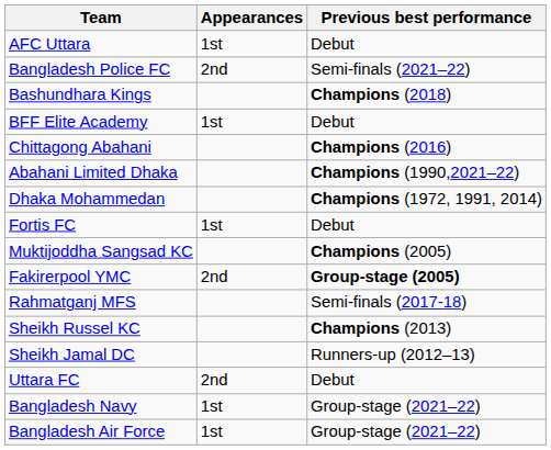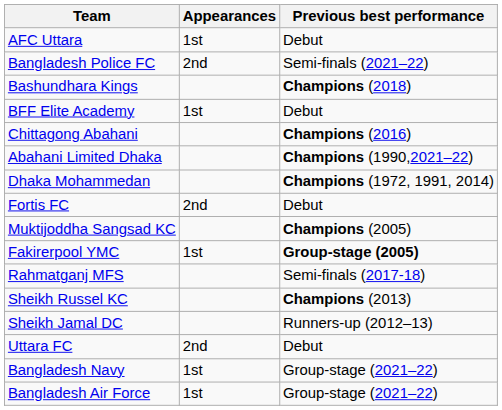Fortis FC | Appearances: 1st -> 2nd
Fakirerpool YMC | Appearances: 2nd -> 1st
